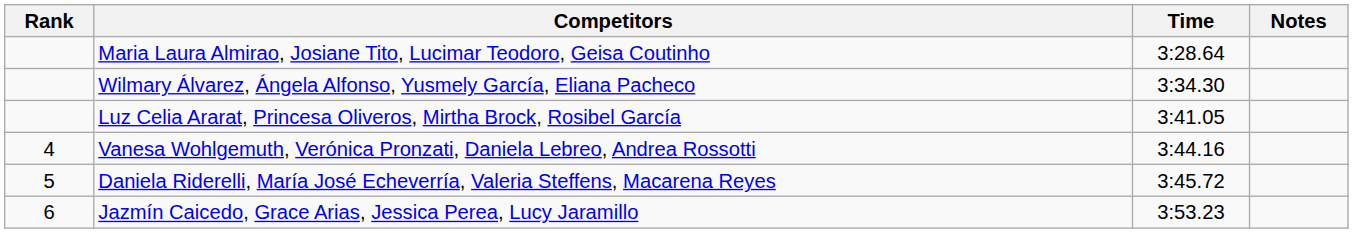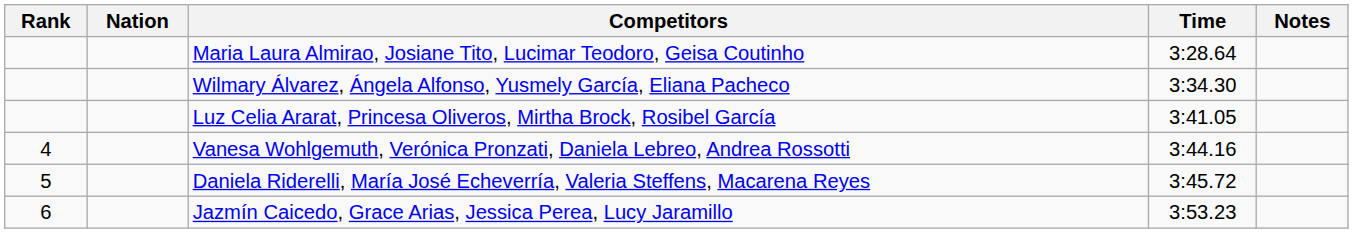+ column: Nation
